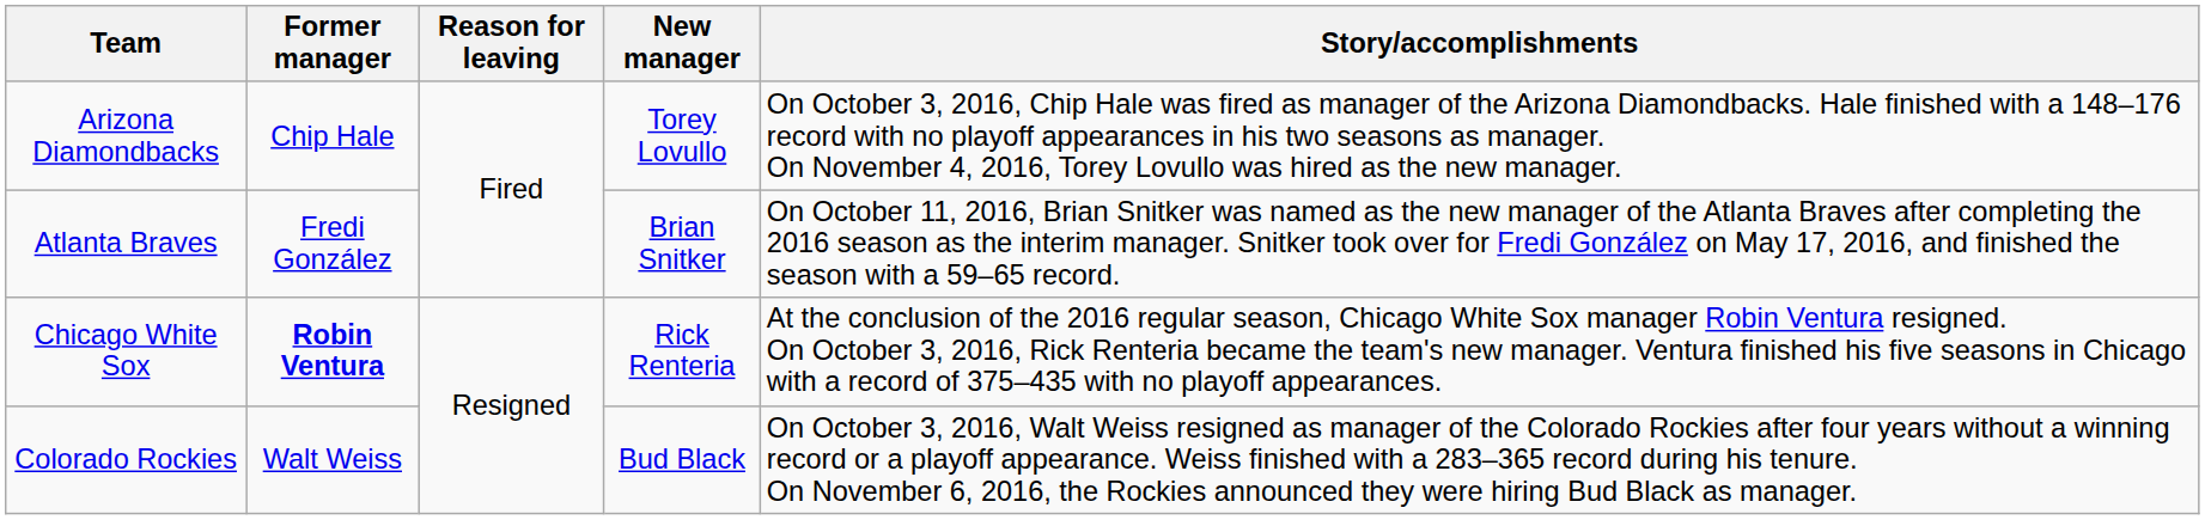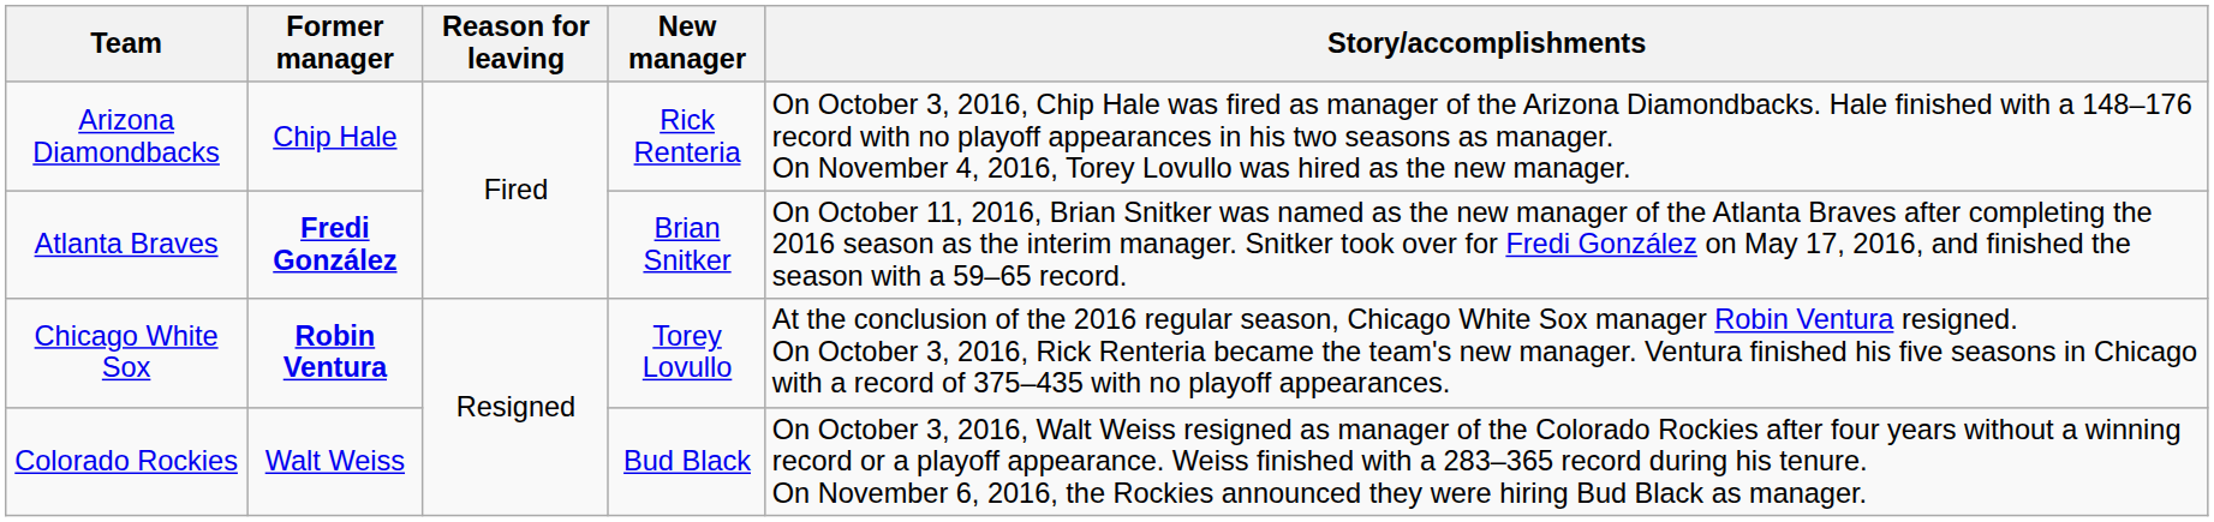Arizona Diamondbacks | New manager: Torey Lovullo -> Rick Renteria
Atlanta Braves | Former manager: normal -> bold
Chicago White Sox | New manager: Rick Renteria -> Torey Lovullo
